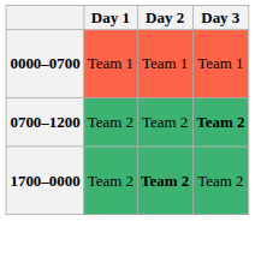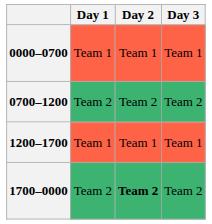0700–1200 | Day 3: bold -> normal
+ row: 1200–1700 | Team 1 | Team 1 | Team 1
